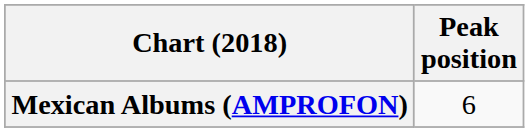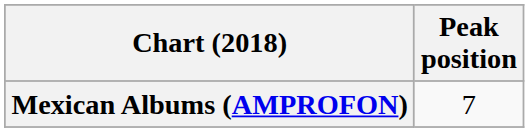Mexican Albums (AMPROFON) | Peak position: 6 -> 7
